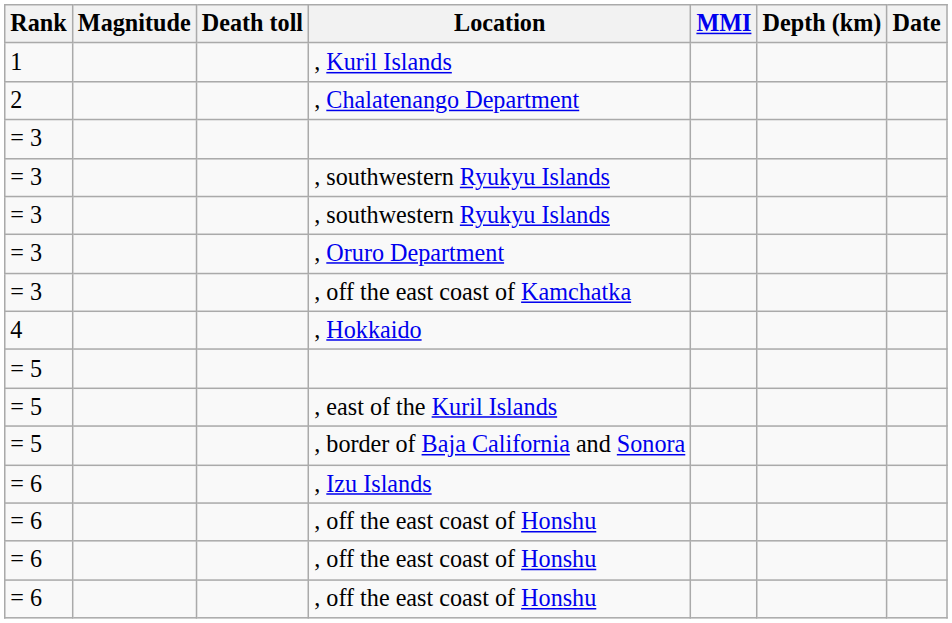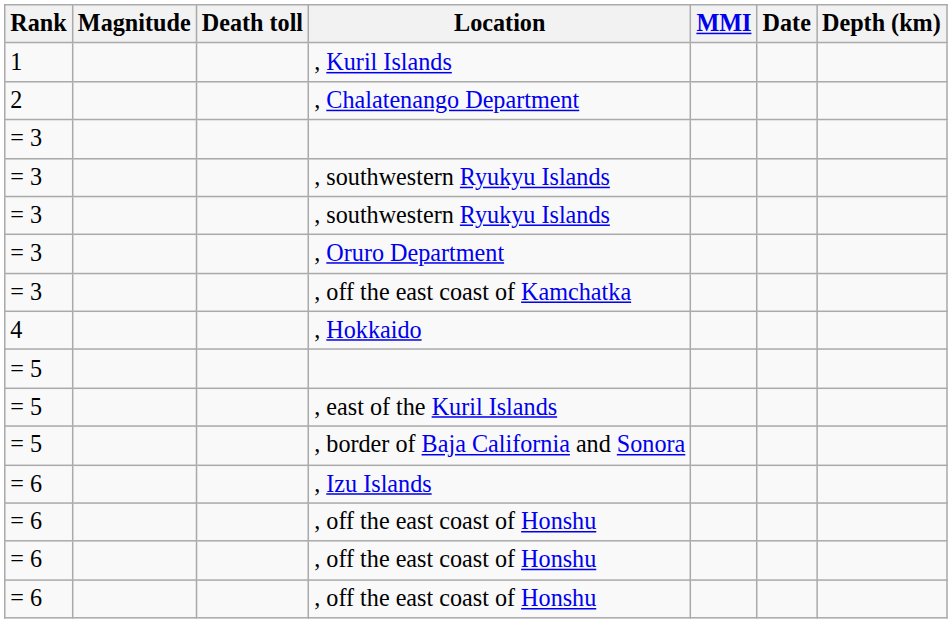columns swapped: Depth (km) <-> Date
